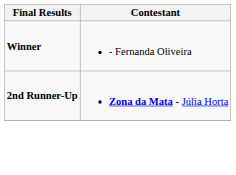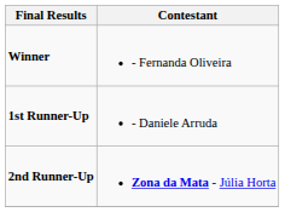+ row: 1st Runner-Up | - Daniele Arruda
